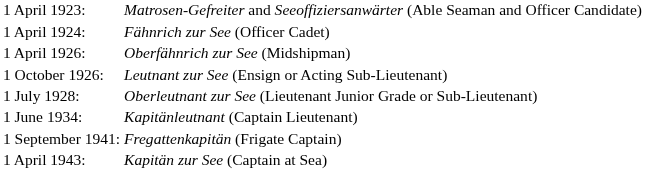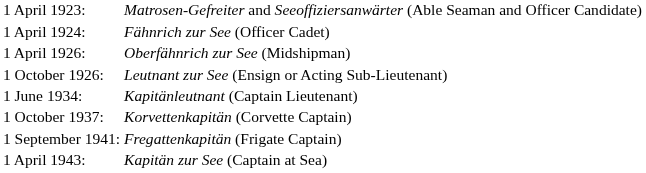- row: 1 July 1928: | Oberleutnant zur See (Lieutenant Junior Grade or Sub-Lieutenant)
+ row: 1 October 1937: | Korvettenkapitän (Corvette Captain)
